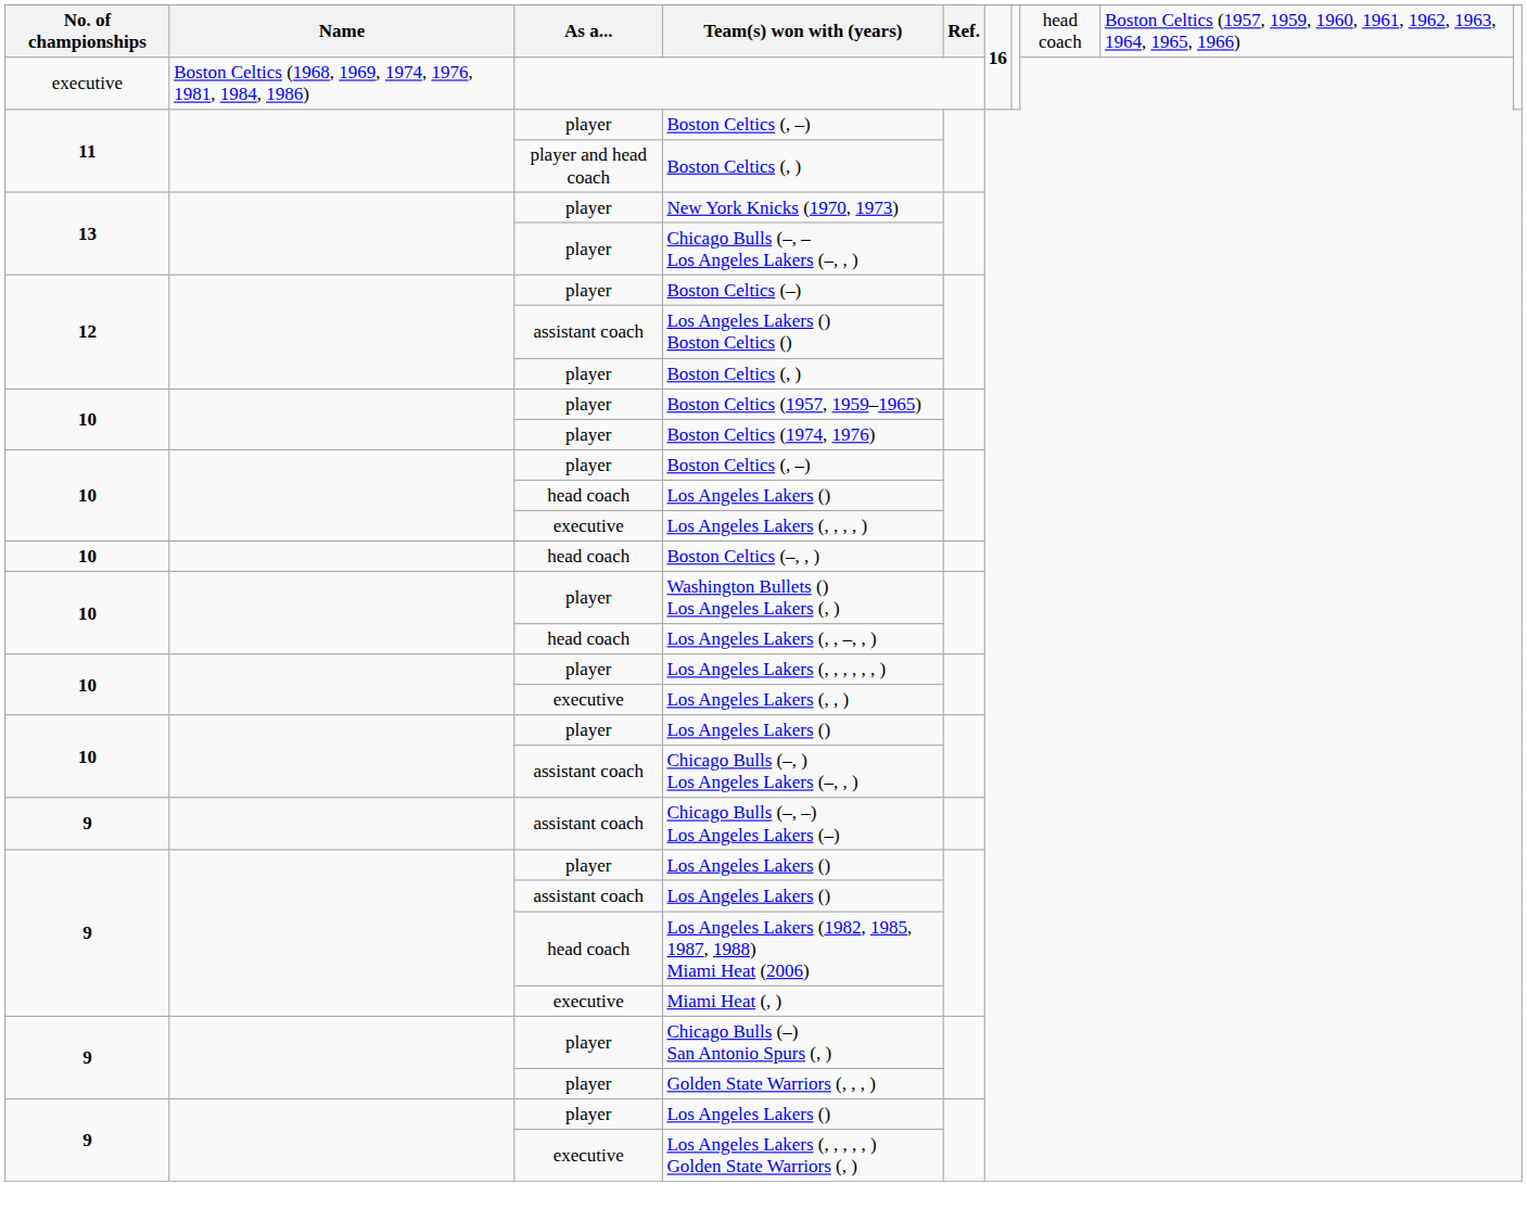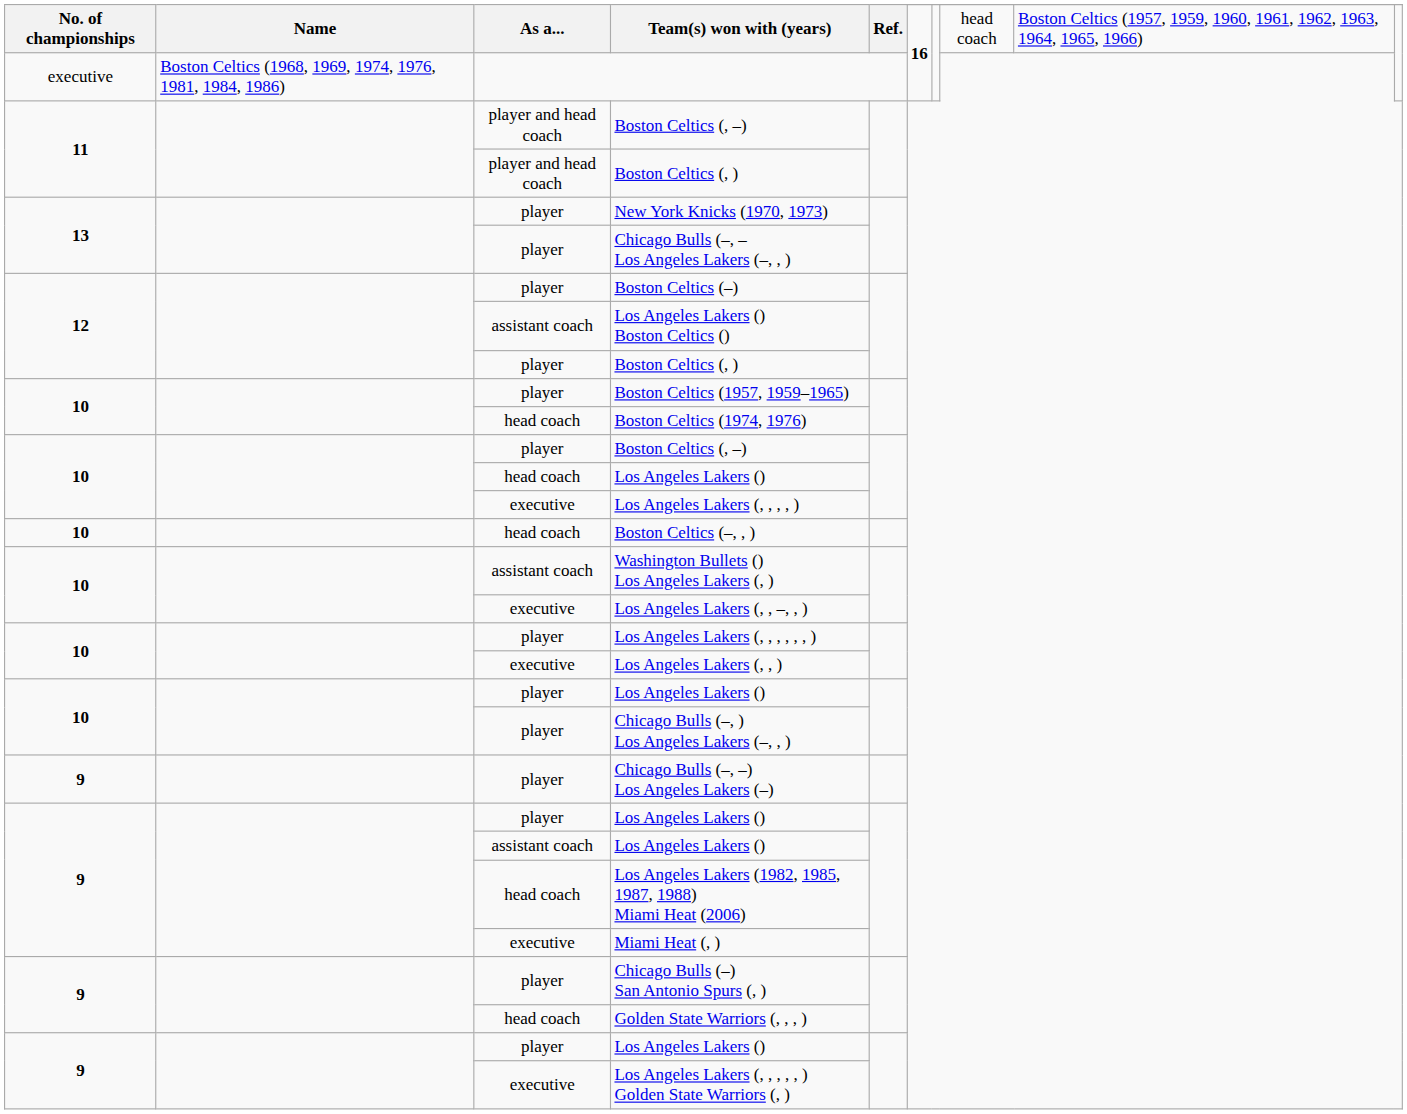11 / Boston Celtics (, –) | As a...: player -> player and head coach
Boston Celtics (1974, 1976) | As a...: player -> head coach
Washington Bullets () Los Angeles Lakers (, ) | As a...: player -> assistant coach
Los Angeles Lakers (, , –, , ) | As a...: head coach -> executive
Chicago Bulls (–, ) Los Angeles Lakers (–, , ) | As a...: assistant coach -> player
Chicago Bulls (–, –) Los Angeles Lakers (–) | As a...: assistant coach -> player
Golden State Warriors (, , , ) | As a...: player -> head coach
